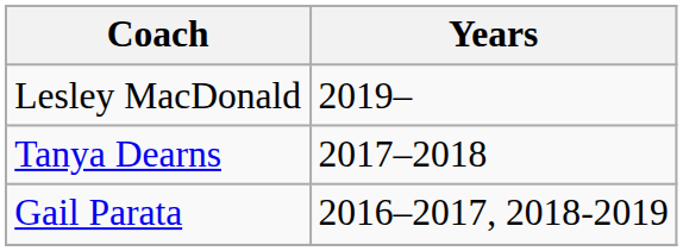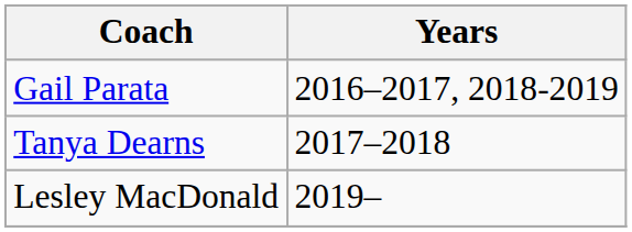rows swapped: Gail Parata <-> Lesley MacDonald
